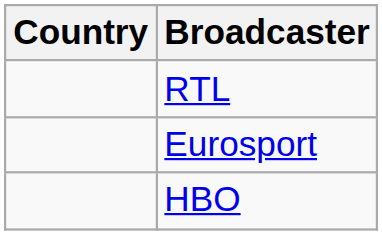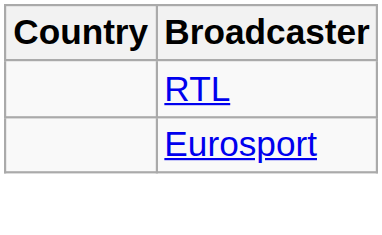- row: HBO
